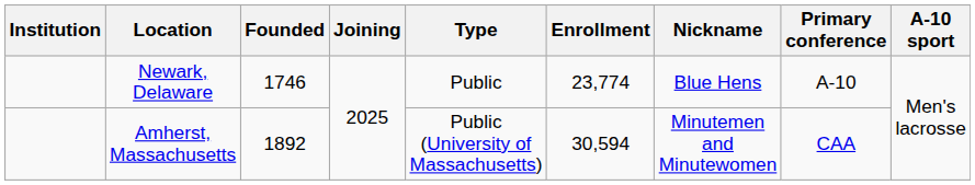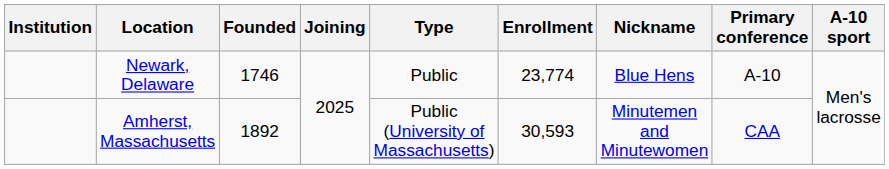Amherst, Massachusetts | Enrollment: 30,594 -> 30,593
